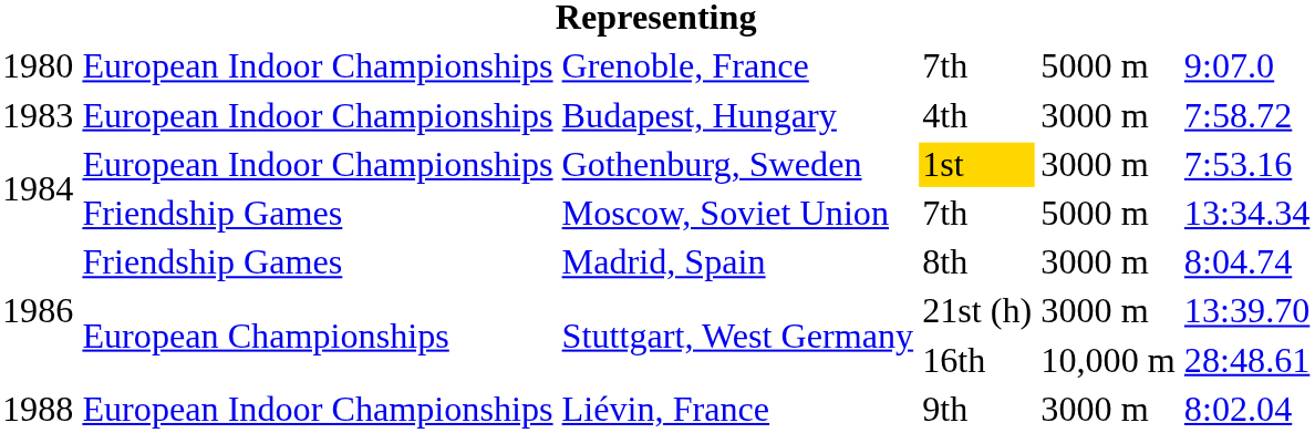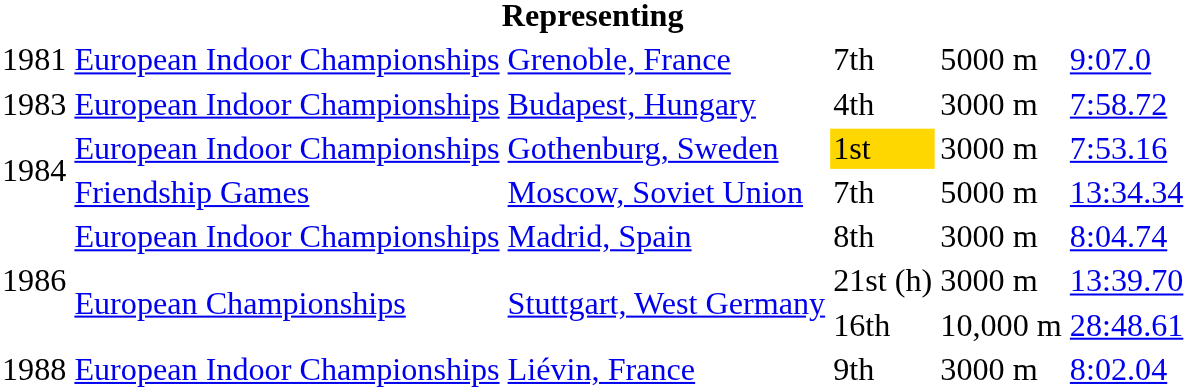Grenoble, France | column 1: 1980 -> 1981
Madrid, Spain | column 2: Friendship Games -> European Indoor Championships
